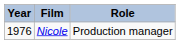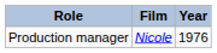columns swapped: Year <-> Role
